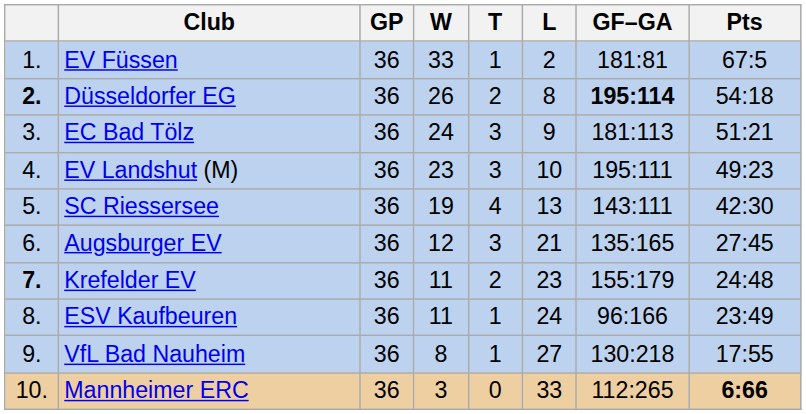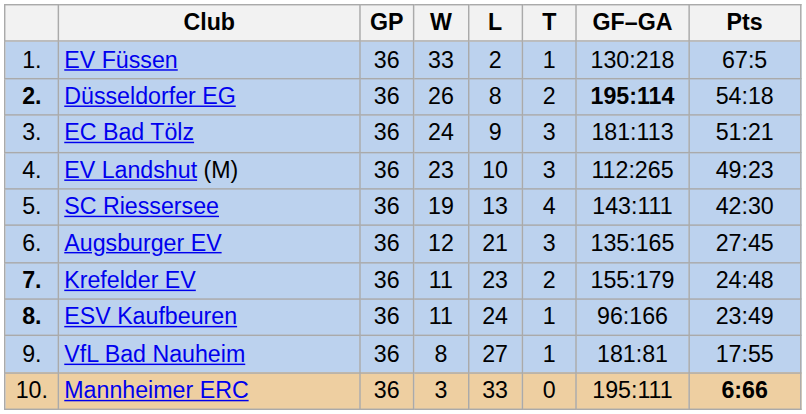columns swapped: T <-> L
EV Füssen | GF–GA: 181:81 -> 130:218
EV Landshut (M) | GF–GA: 195:111 -> 112:265
ESV Kaufbeuren | column 1: normal -> bold
VfL Bad Nauheim | GF–GA: 130:218 -> 181:81
Mannheimer ERC | GF–GA: 112:265 -> 195:111
